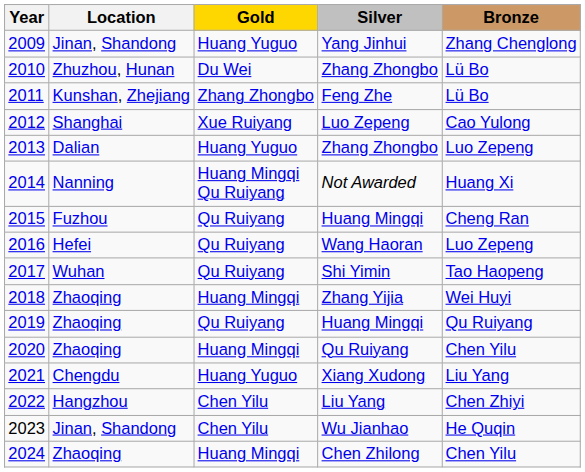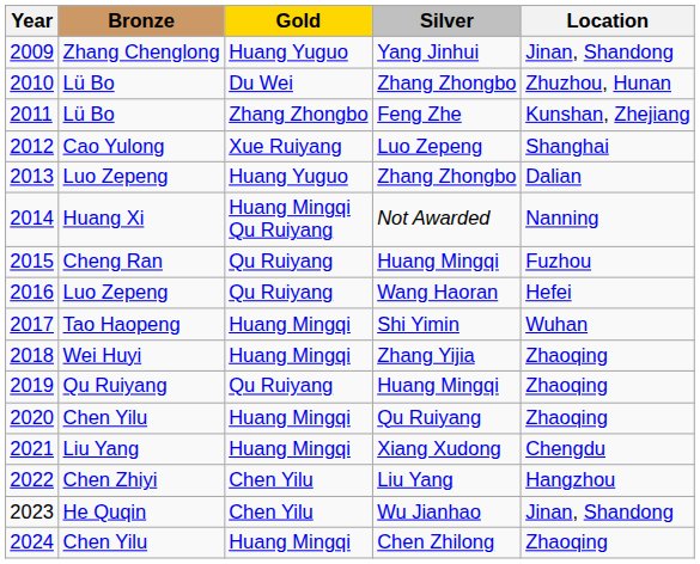columns swapped: Location <-> Bronze
2017 | Gold: Qu Ruiyang -> Huang Mingqi
2021 | Gold: Huang Yuguo -> Huang Mingqi
